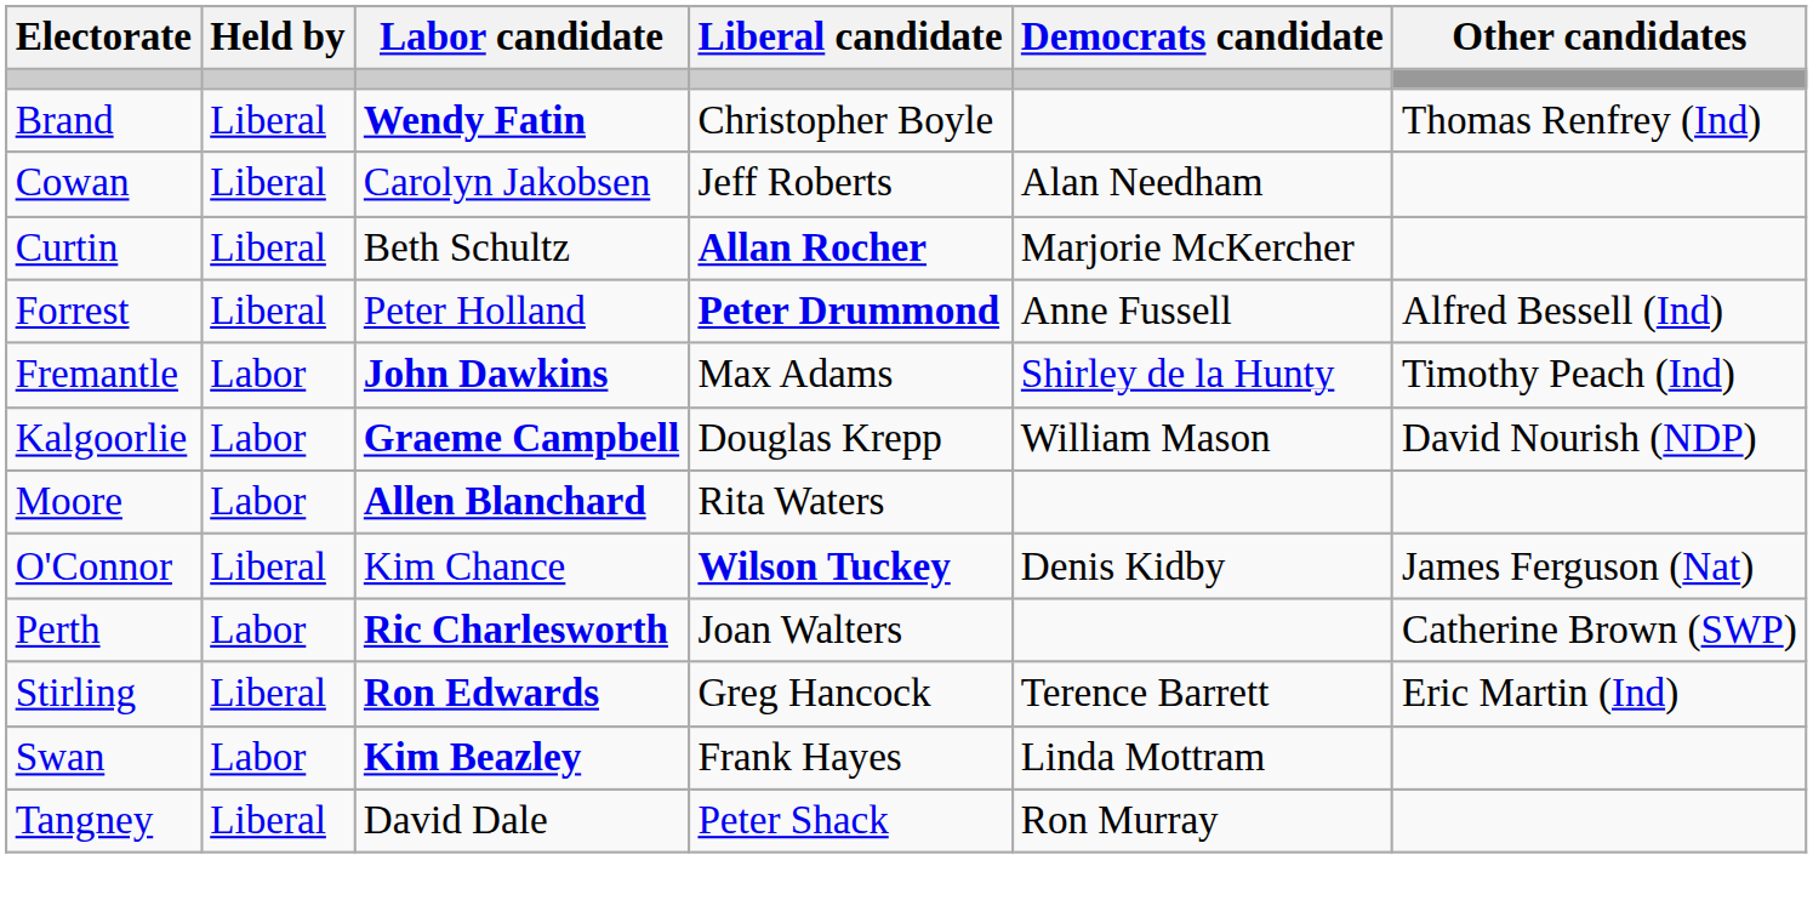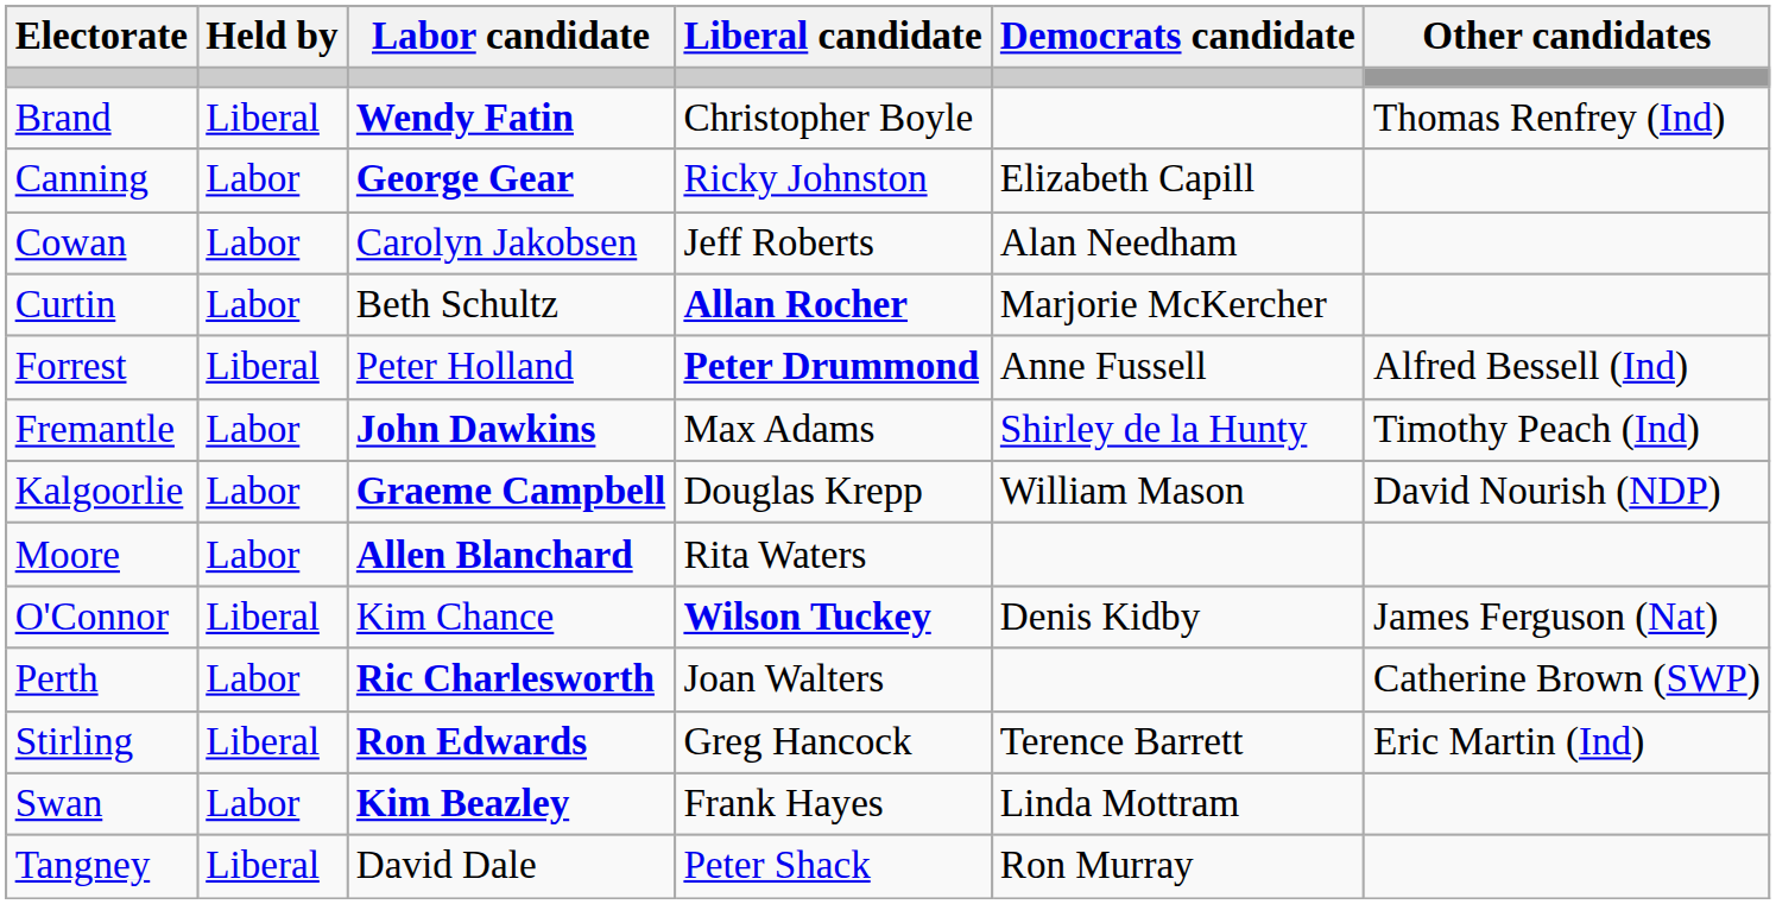+ row: Canning | Labor | George Gear | Ricky Johnston | Elizabeth Capill
Cowan | Held by: Liberal -> Labor
Curtin | Held by: Liberal -> Labor
